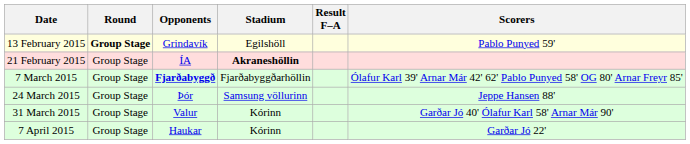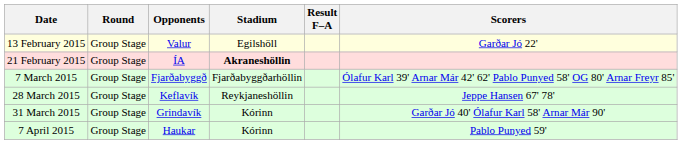13 February 2015 | Round: bold -> normal
13 February 2015 | Opponents: Grindavík -> Valur
13 February 2015 | Scorers: Pablo Punyed 59' -> Garðar Jó 22'
7 March 2015 | Opponents: bold -> normal
- row: 24 March 2015 | Group Stage | Þór | Samsung völlurinn | Jeppe Hansen 88'
+ row: 28 March 2015 | Group Stage | Keflavík | Reykjaneshöllin | Jeppe Hansen 67' 78'
31 March 2015 | Opponents: Valur -> Grindavík
7 April 2015 | Scorers: Garðar Jó 22' -> Pablo Punyed 59'
